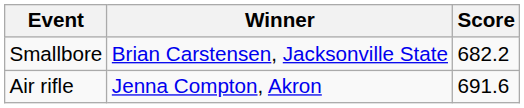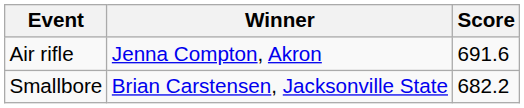rows swapped: Smallbore <-> Air rifle
